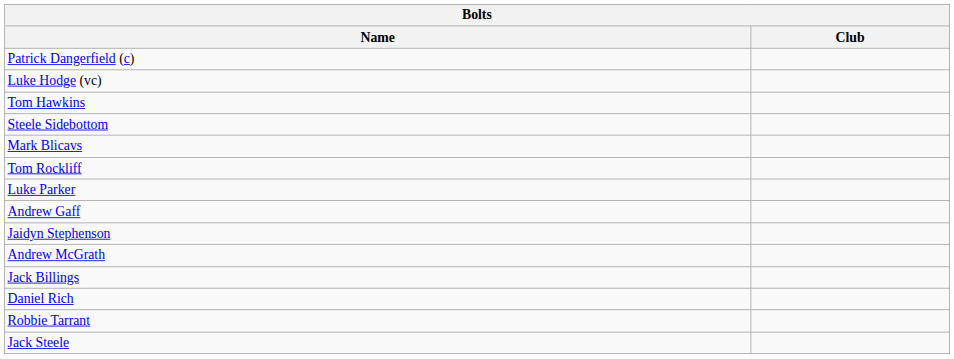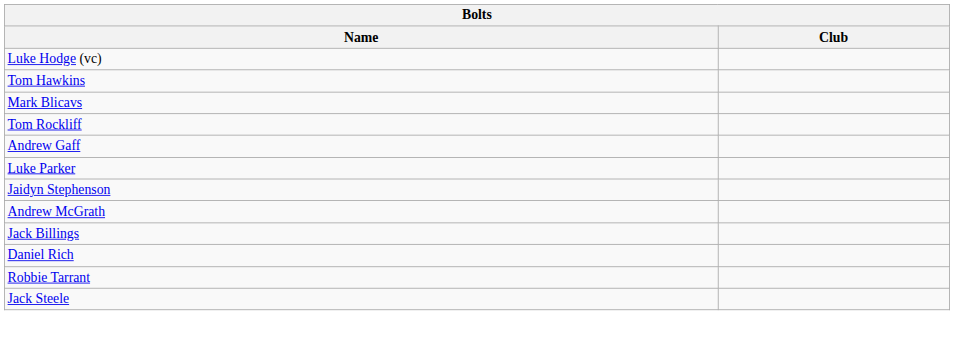- row: Patrick Dangerfield (c)
- row: Steele Sidebottom
rows swapped: Andrew Gaff <-> Luke Parker
